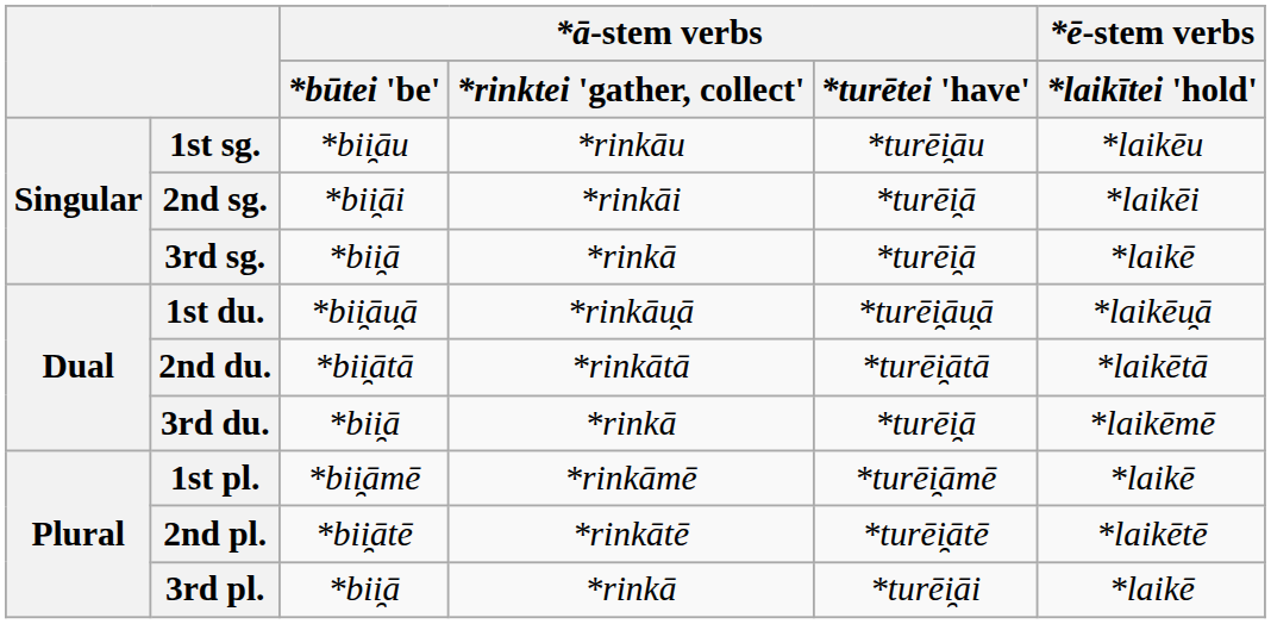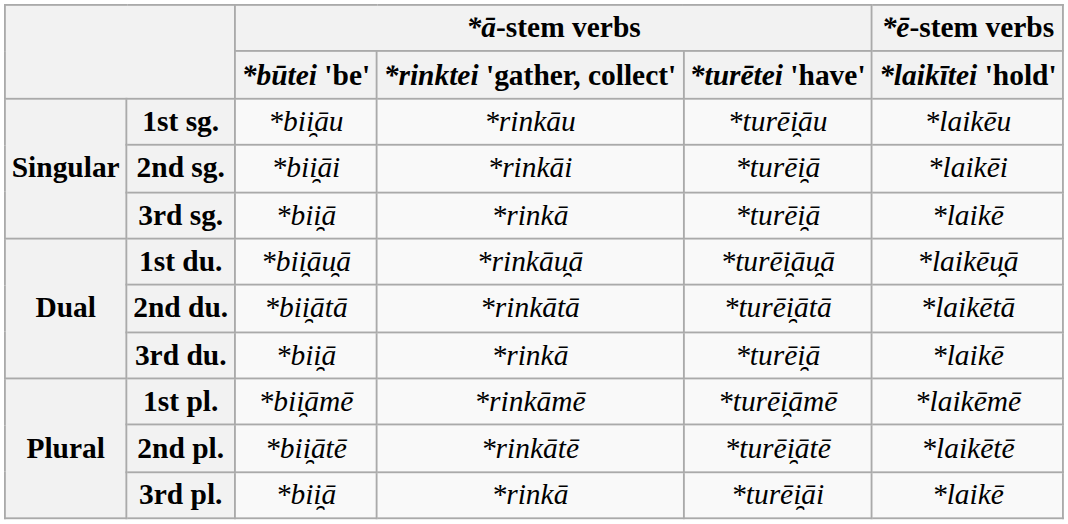3rd du. | *ē-stem verbs / *laikītei 'hold': *laikēmē -> *laikē
1st pl. | *ē-stem verbs / *laikītei 'hold': *laikē -> *laikēmē
